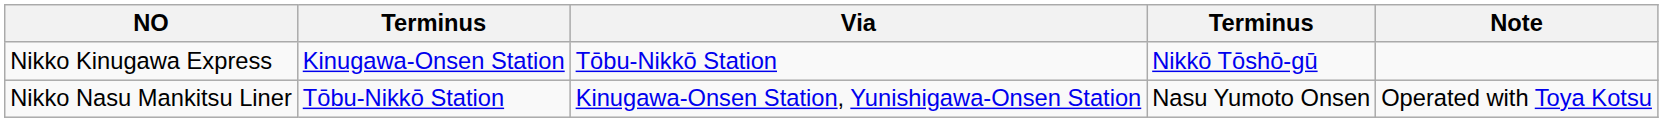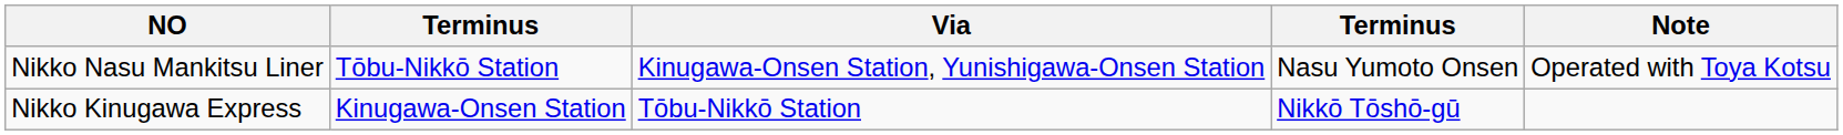rows swapped: Nikko Nasu Mankitsu Liner <-> Nikko Kinugawa Express
